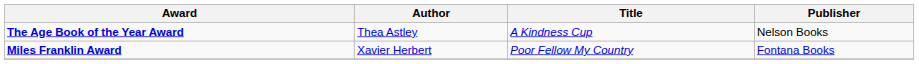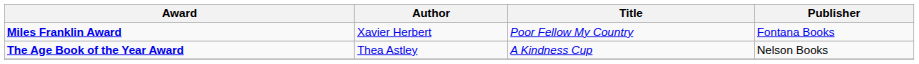rows swapped: The Age Book of the Year Award <-> Miles Franklin Award
